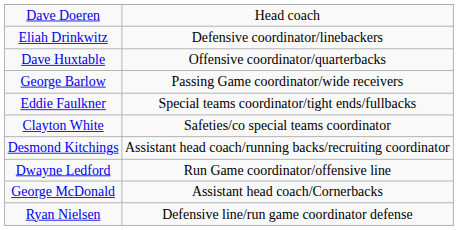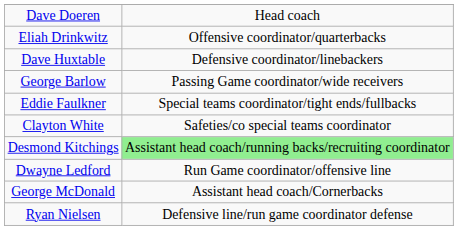Eliah Drinkwitz | column 2: Defensive coordinator/linebackers -> Offensive coordinator/quarterbacks
Dave Huxtable | column 2: Offensive coordinator/quarterbacks -> Defensive coordinator/linebackers
Desmond Kitchings | column 2: no background -> lightgreen background
